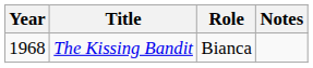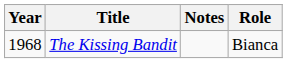columns swapped: Role <-> Notes
